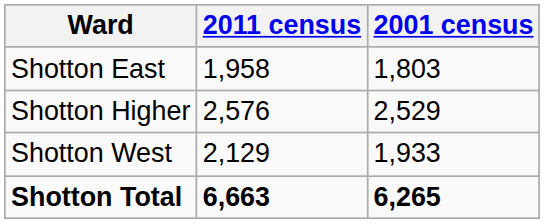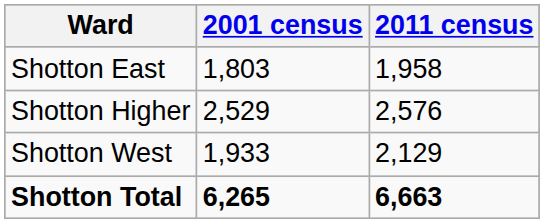columns swapped: 2001 census <-> 2011 census
